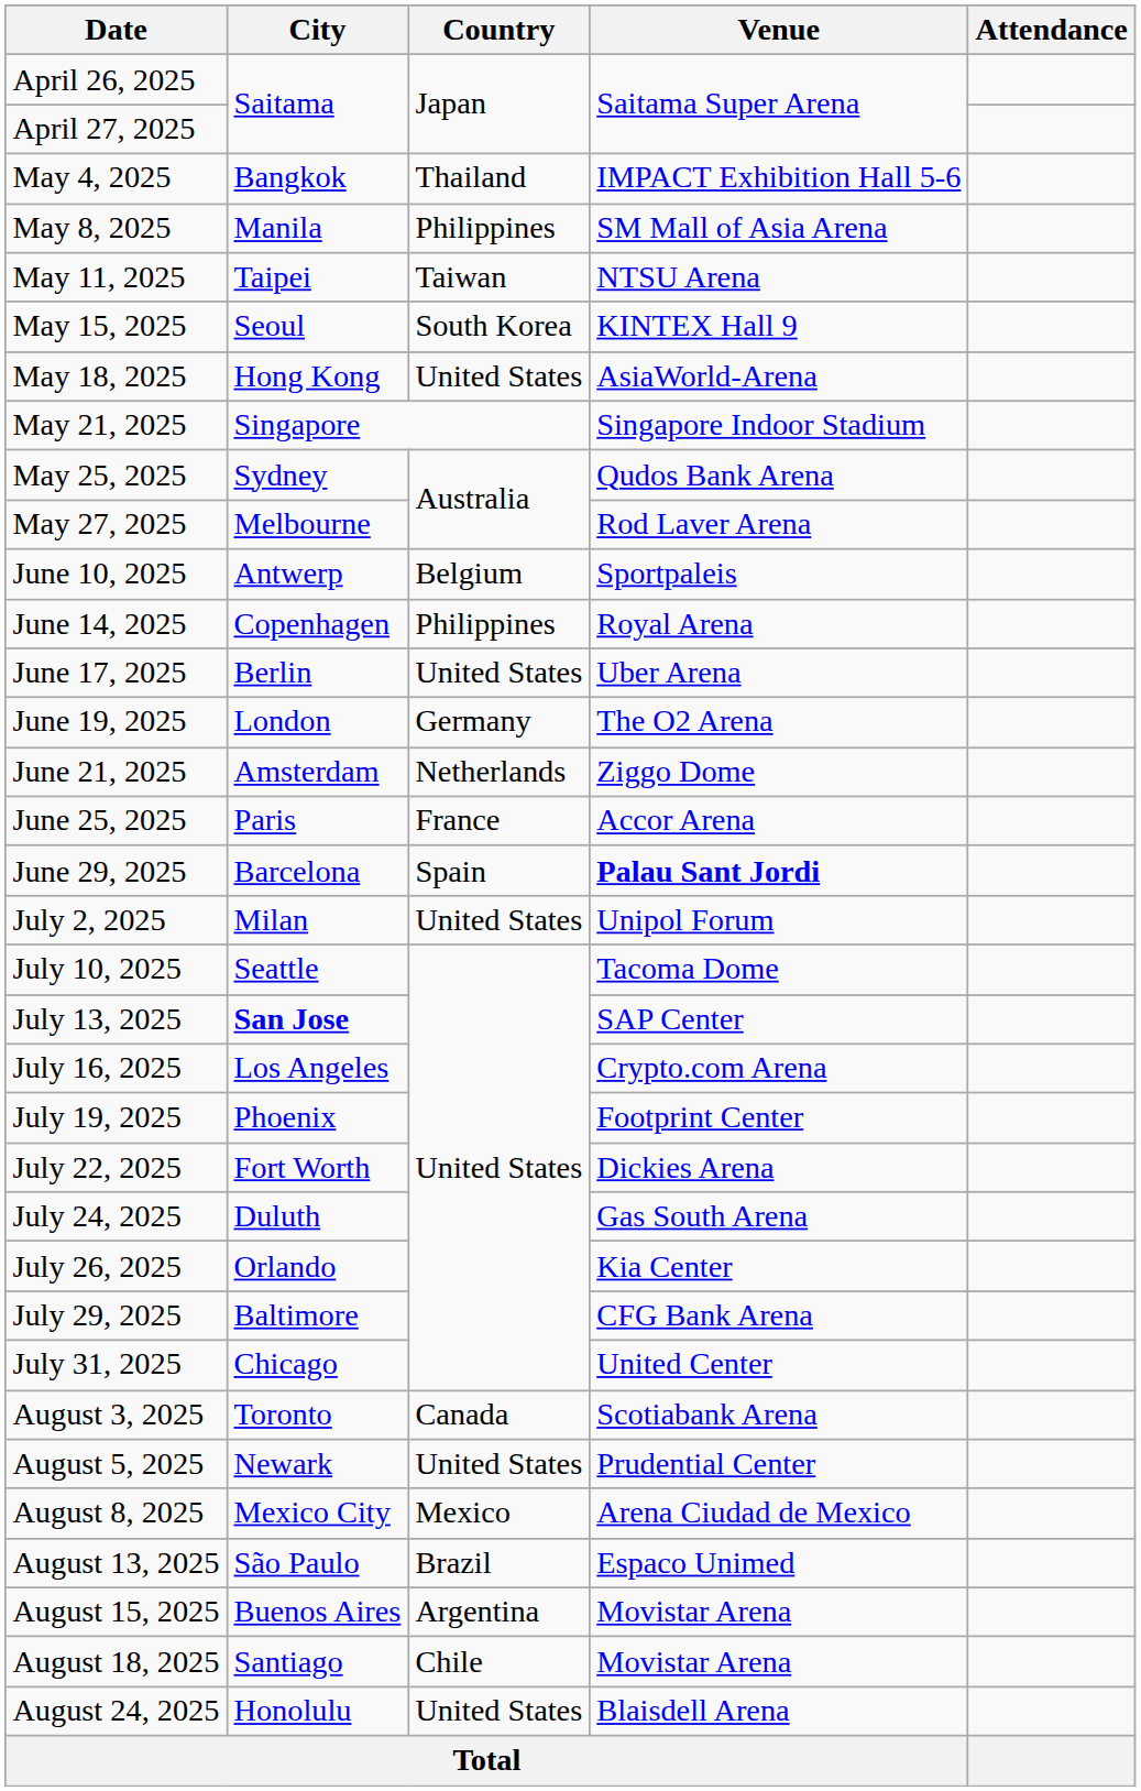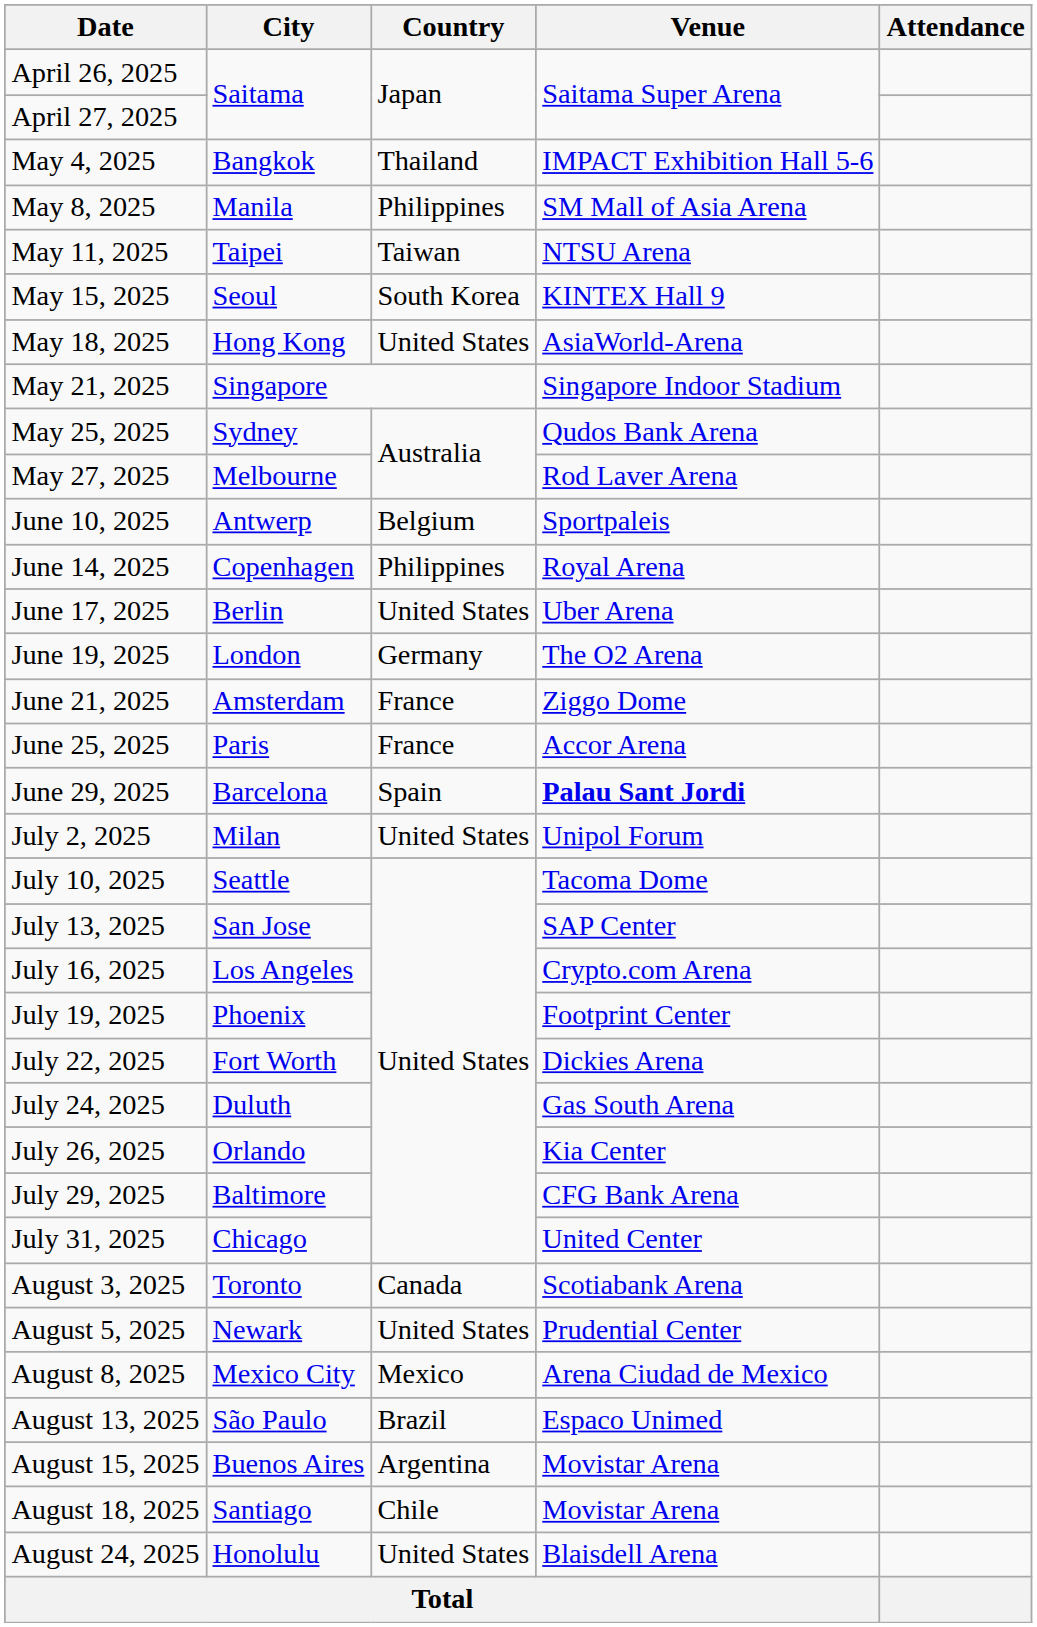June 21, 2025 | Country: Netherlands -> France
July 13, 2025 | City: bold -> normal
